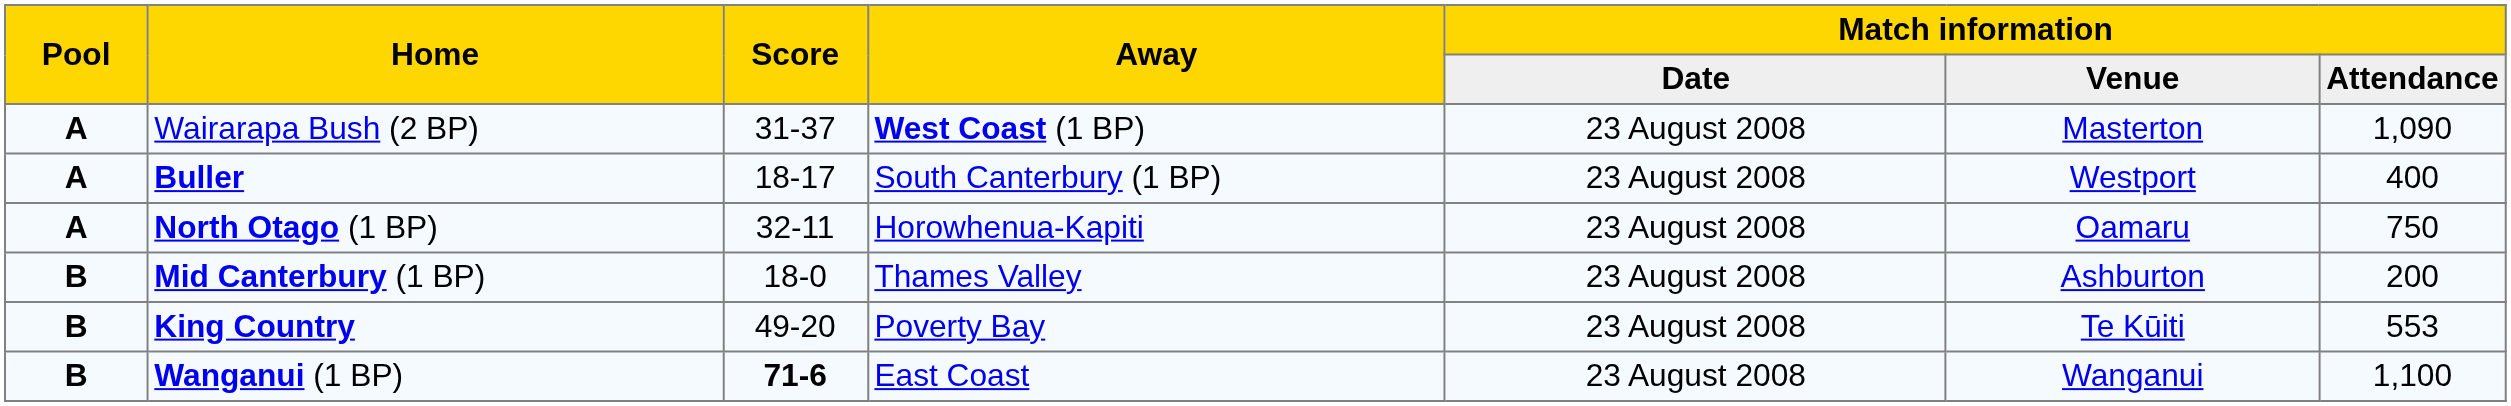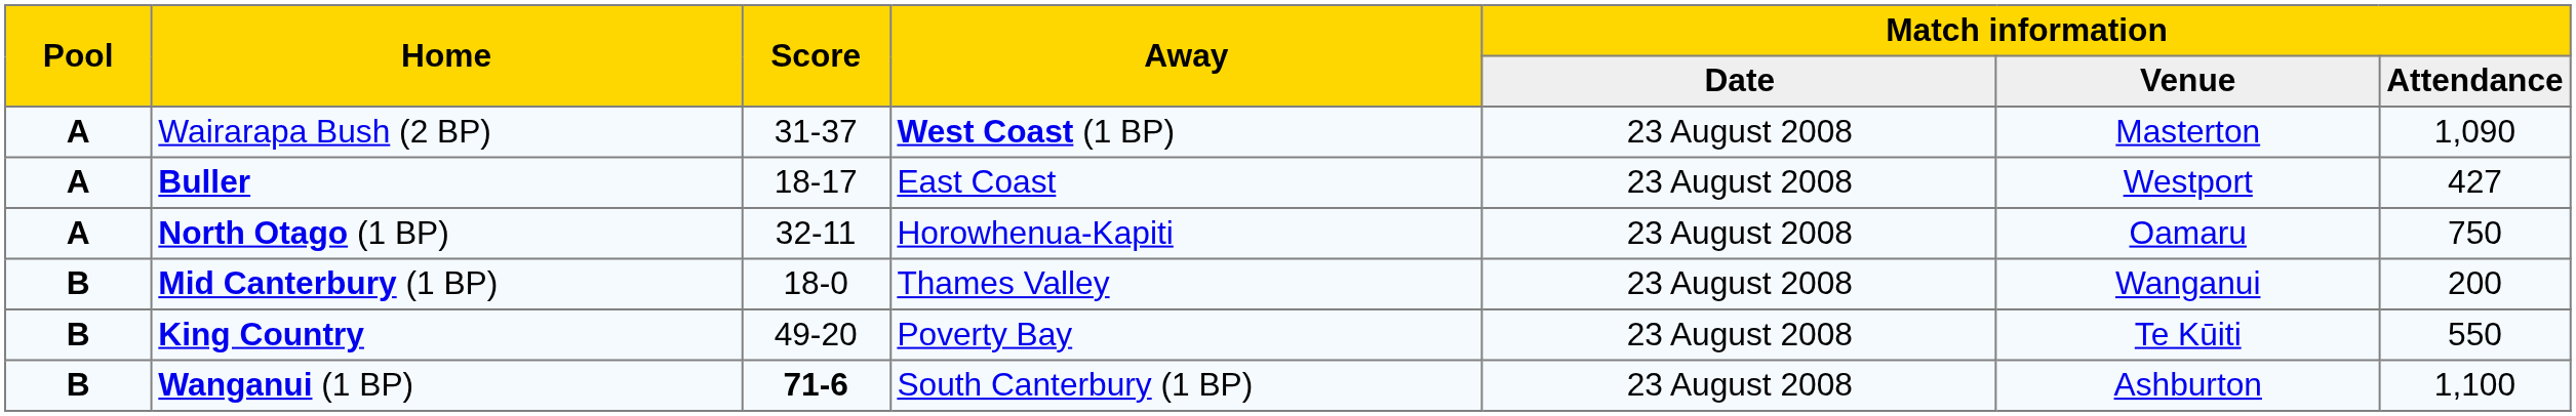Buller | Away: South Canterbury (1 BP) -> East Coast
Buller | Match information / Attendance: 400 -> 427
Mid Canterbury (1 BP) | Match information / Venue: Ashburton -> Wanganui
King Country | Match information / Attendance: 553 -> 550
Wanganui (1 BP) | Away: East Coast -> South Canterbury (1 BP)
Wanganui (1 BP) | Match information / Venue: Wanganui -> Ashburton
